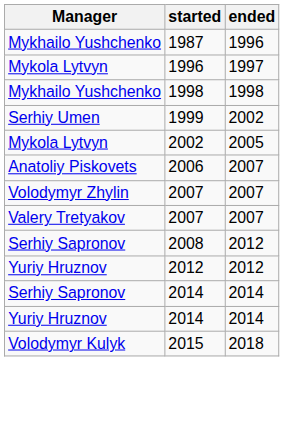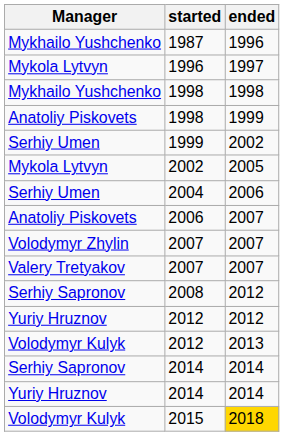+ row: Anatoliy Piskovets | 1998 | 1999
+ row: Serhiy Umen | 2004 | 2006
+ row: Volodymyr Kulyk | 2012 | 2013
2015 | ended: no background -> gold background
